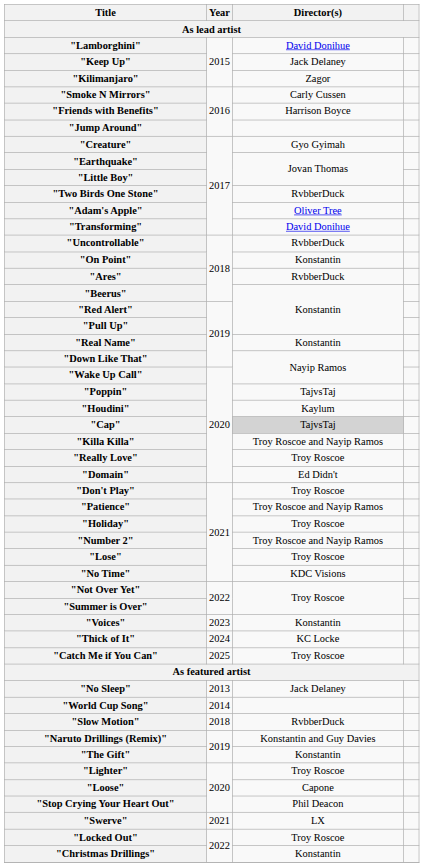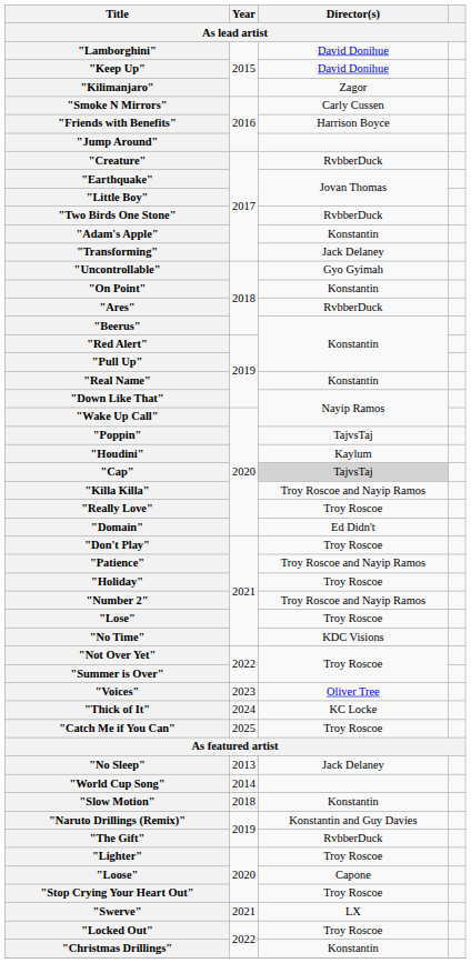"Keep Up" | Director(s): Jack Delaney -> David Donihue
"Creature" | Director(s): Gyo Gyimah -> RvbberDuck
"Adam's Apple" | Director(s): Oliver Tree -> Konstantin
"Transforming" | Director(s): David Donihue -> Jack Delaney
"Uncontrollable" | Director(s): RvbberDuck -> Gyo Gyimah
"Voices" | Director(s): Konstantin -> Oliver Tree
"Slow Motion" | Director(s): RvbberDuck -> Konstantin
"The Gift" | Director(s): Konstantin -> RvbberDuck
"Stop Crying Your Heart Out" | Director(s): Phil Deacon -> Troy Roscoe
